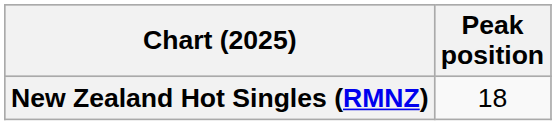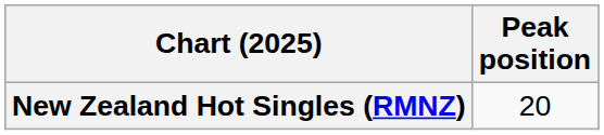New Zealand Hot Singles (RMNZ) | Peak position: 18 -> 20
